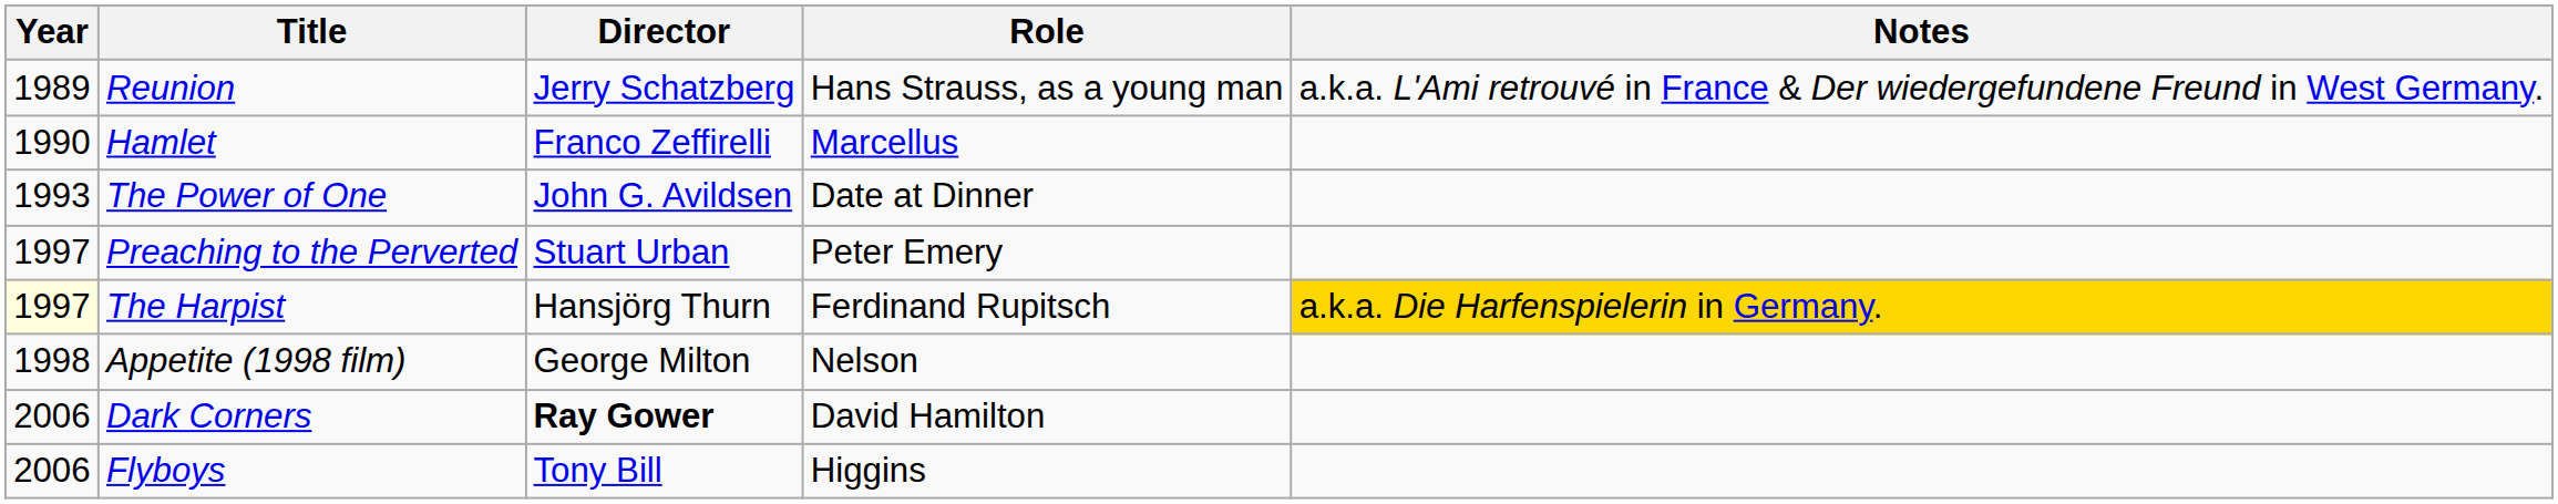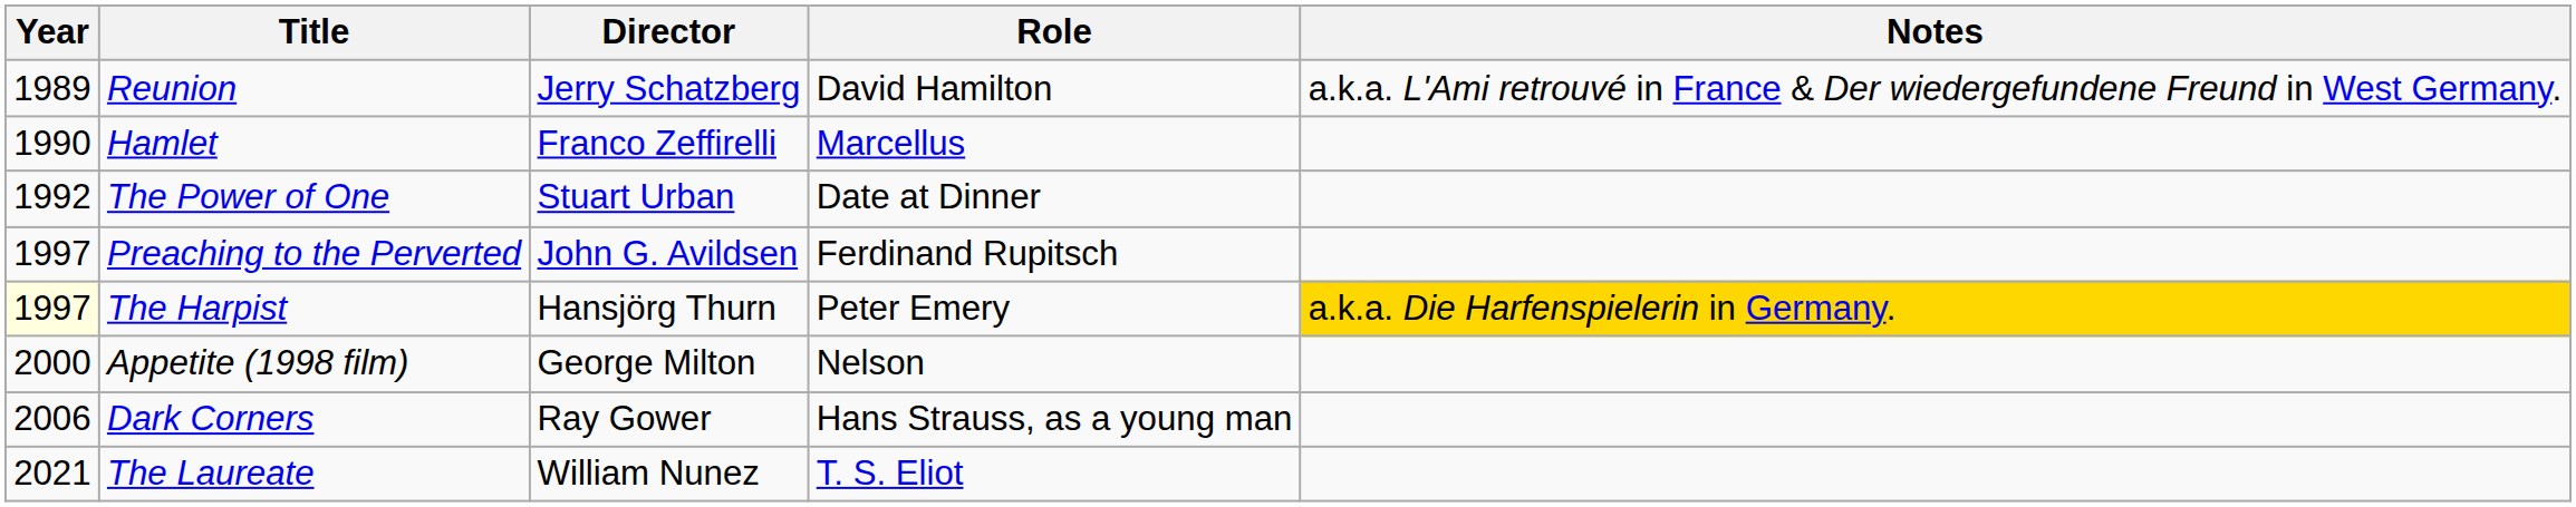Reunion | Role: Hans Strauss, as a young man -> David Hamilton
The Power of One | Year: 1993 -> 1992
The Power of One | Director: John G. Avildsen -> Stuart Urban
Preaching to the Perverted | Director: Stuart Urban -> John G. Avildsen
Preaching to the Perverted | Role: Peter Emery -> Ferdinand Rupitsch
The Harpist | Role: Ferdinand Rupitsch -> Peter Emery
Appetite (1998 film) | Year: 1998 -> 2000
Dark Corners | Director: bold -> normal
Dark Corners | Role: David Hamilton -> Hans Strauss, as a young man
- row: 2006 | Flyboys | Tony Bill | Higgins
+ row: 2021 | The Laureate | William Nunez | T. S. Eliot
